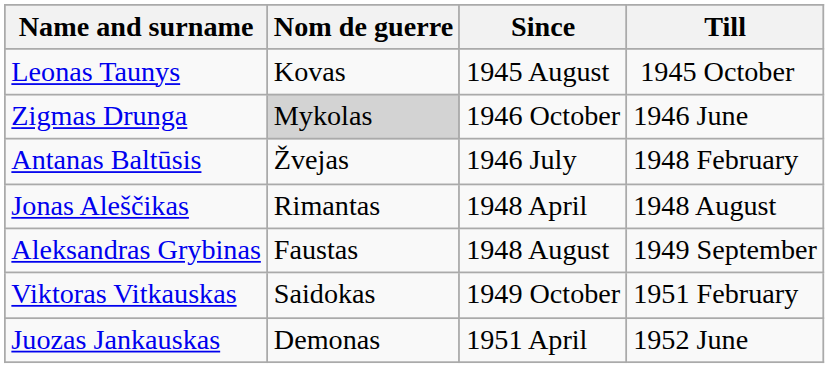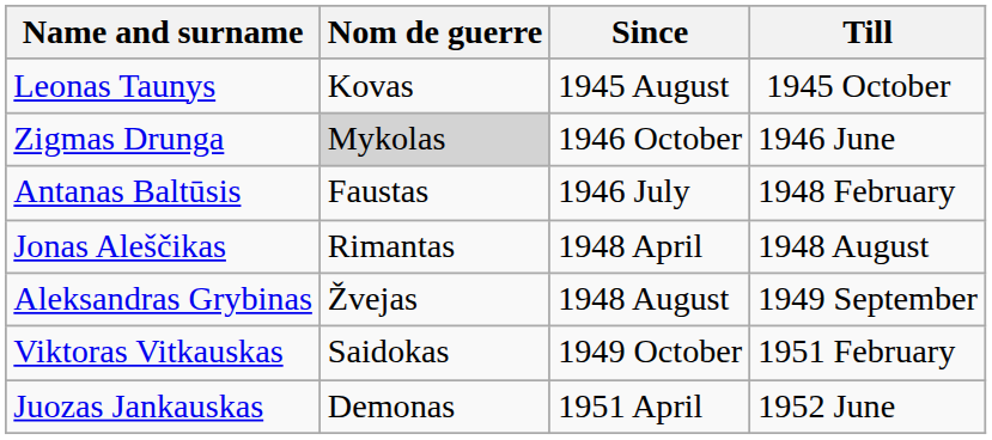Antanas Baltūsis | Nom de guerre: Žvejas -> Faustas
Aleksandras Grybinas | Nom de guerre: Faustas -> Žvejas
